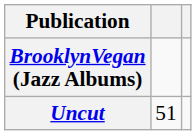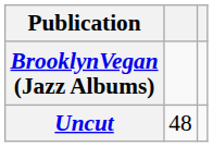Uncut | column 2: 51 -> 48
